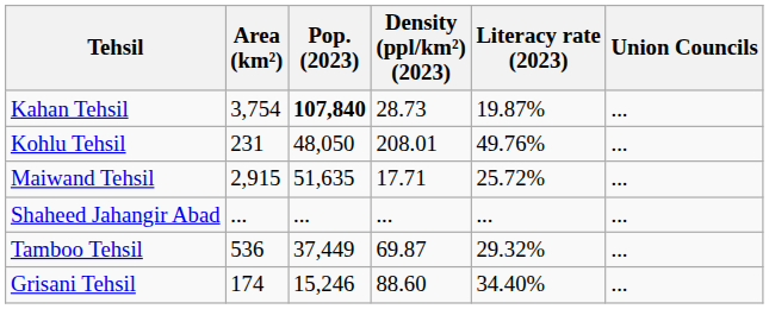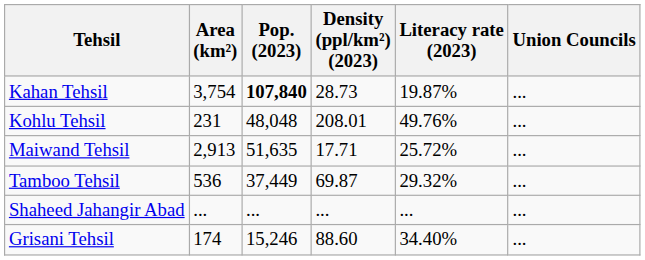Kohlu Tehsil | Pop. (2023): 48,050 -> 48,048
Maiwand Tehsil | Area (km²): 2,915 -> 2,913
rows swapped: Tamboo Tehsil <-> Shaheed Jahangir Abad
